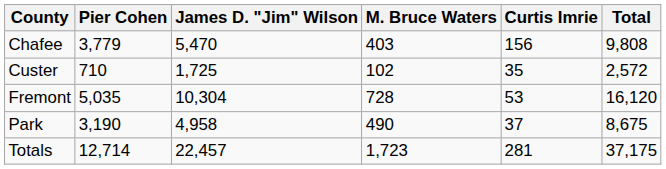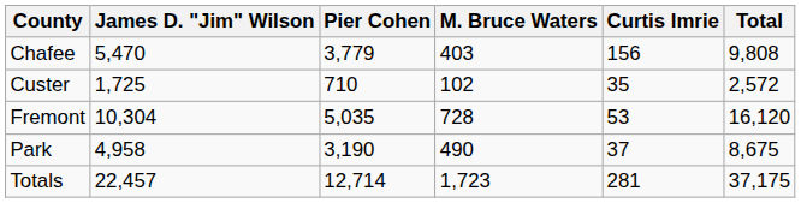columns swapped: James D. "Jim" Wilson <-> Pier Cohen
